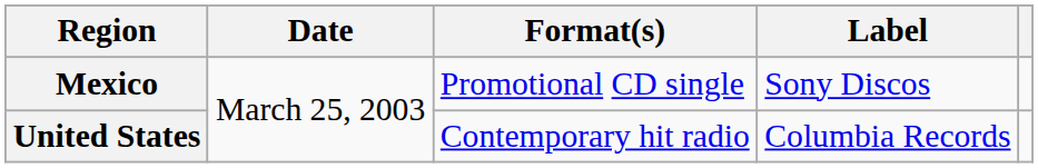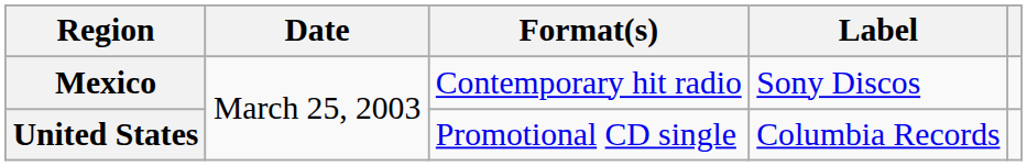Mexico | Format(s): Promotional CD single -> Contemporary hit radio
United States | Format(s): Contemporary hit radio -> Promotional CD single
